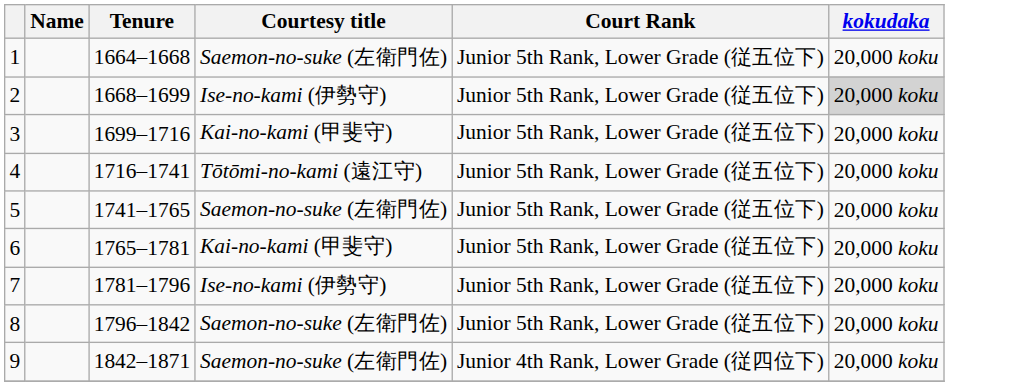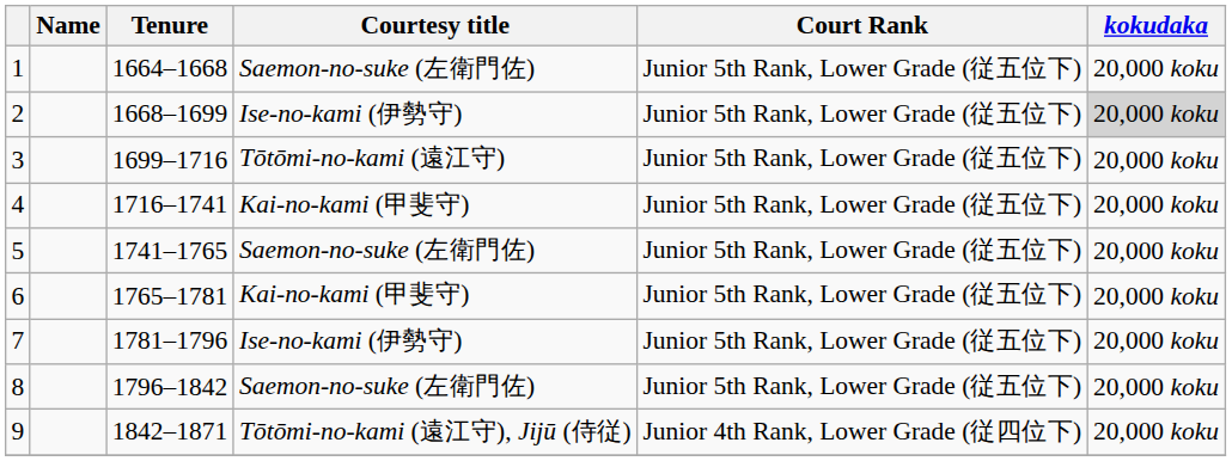3 | Courtesy title: Kai-no-kami (甲斐守) -> Tōtōmi-no-kami (遠江守)
4 | Courtesy title: Tōtōmi-no-kami (遠江守) -> Kai-no-kami (甲斐守)
9 | Courtesy title: Saemon-no-suke (左衛門佐) -> Tōtōmi-no-kami (遠江守), Jijū (侍従)
